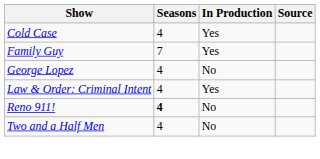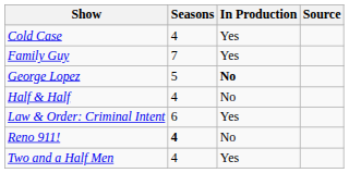George Lopez | Seasons: 4 -> 5
George Lopez | In Production: normal -> bold
+ row: Half & Half | 4 | No
Law & Order: Criminal Intent | Seasons: 4 -> 6
Two and a Half Men | In Production: No -> Yes
